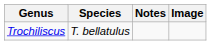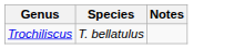- column: Image
